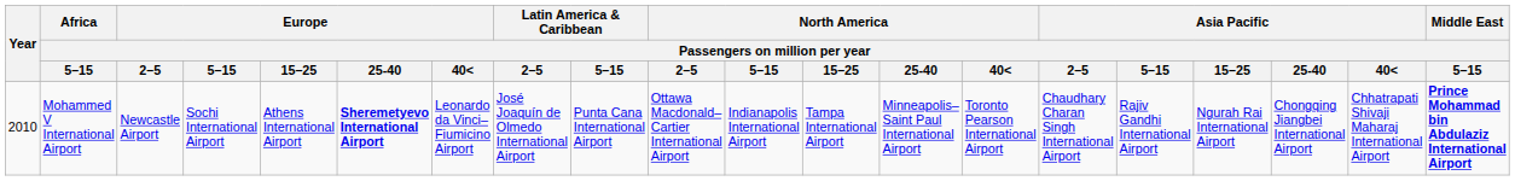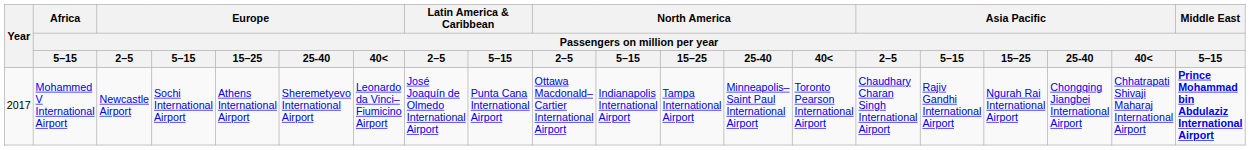Mohammed V International Airport | Year: 2010 -> 2017
Mohammed V International Airport | Europe / Passengers on million per year / 25-40: bold -> normal
